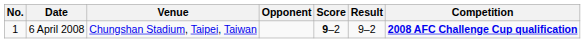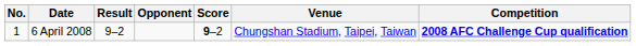columns swapped: Venue <-> Result
